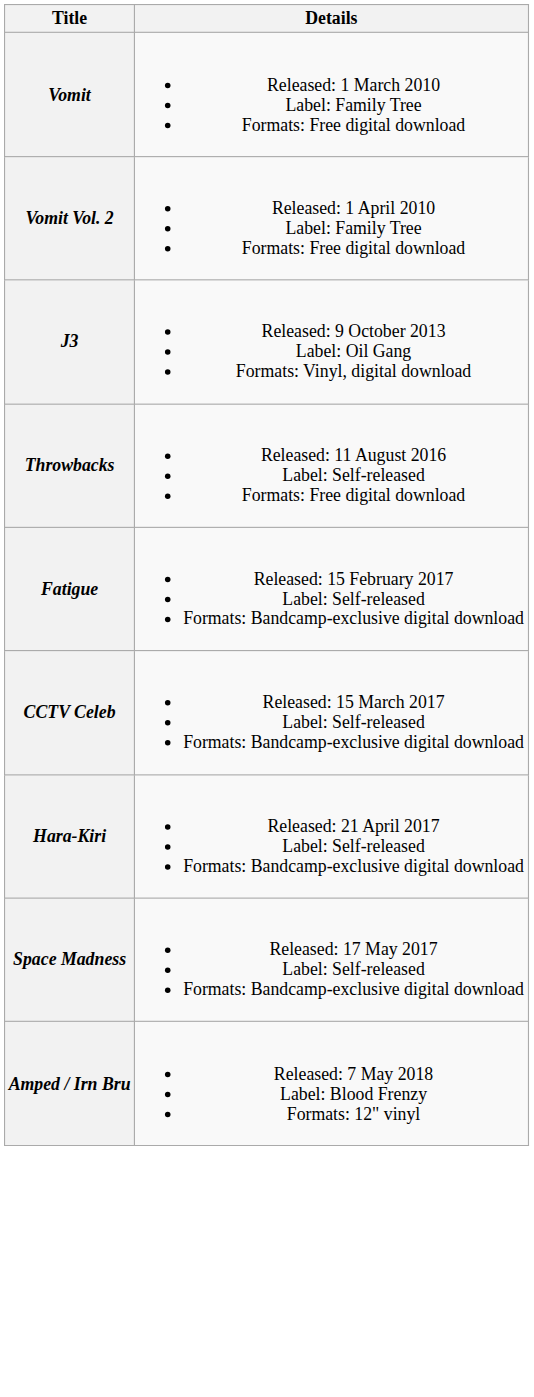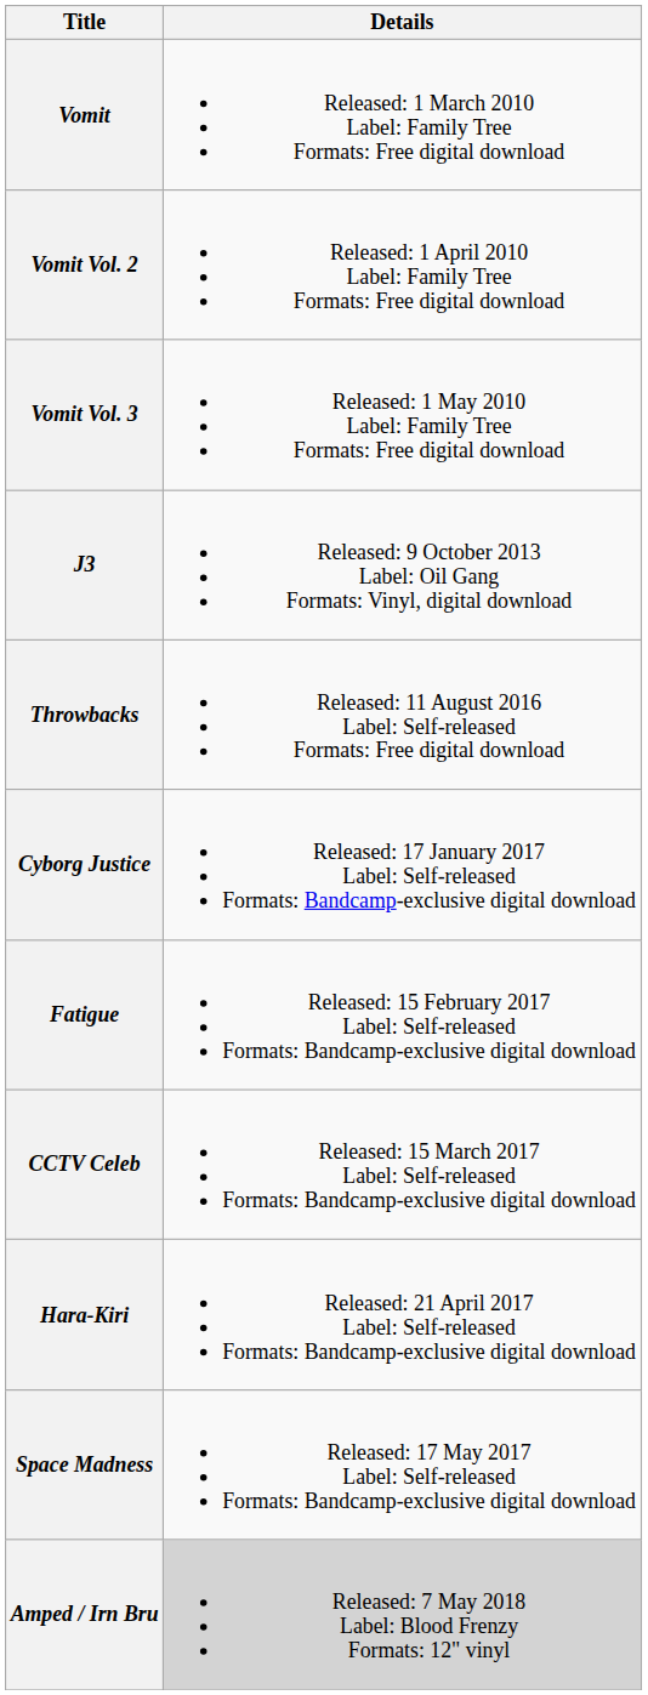+ row: Vomit Vol. 3 | Released: 1 May 2010 Label: Family Tree Formats: Free digital download
+ row: Cyborg Justice | Released: 17 January 2017 Label: Self-released Formats: Bandcamp-exclusive digital download
Amped / Irn Bru | Details: no background -> lightgrey background
